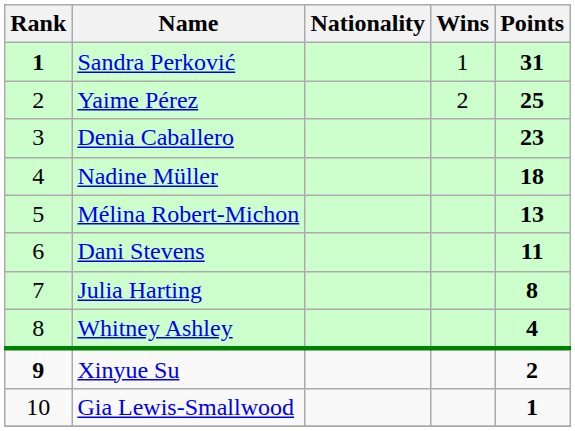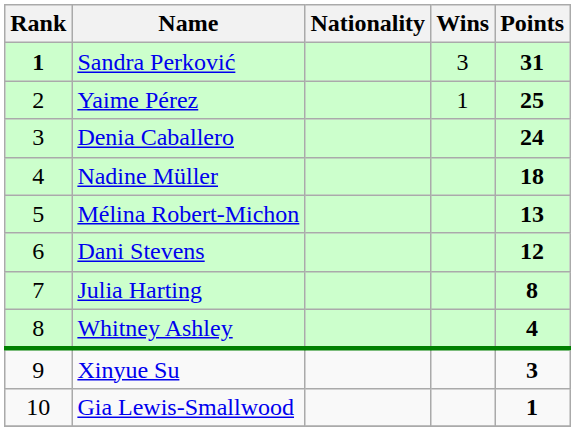Sandra Perković | Wins: 1 -> 3
Yaime Pérez | Wins: 2 -> 1
Denia Caballero | Points: 23 -> 24
Dani Stevens | Points: 11 -> 12
Xinyue Su | Rank: bold -> normal
Xinyue Su | Points: 2 -> 3
